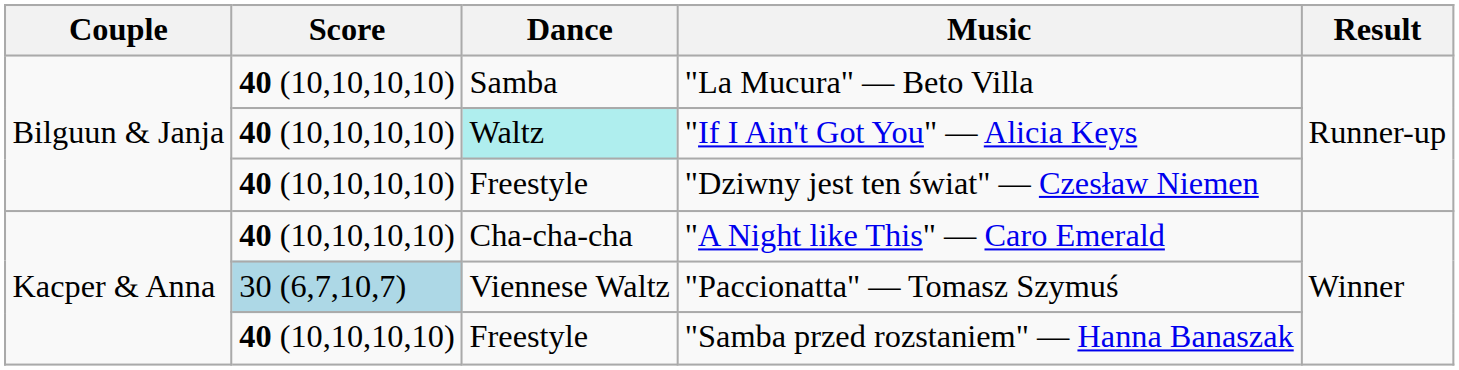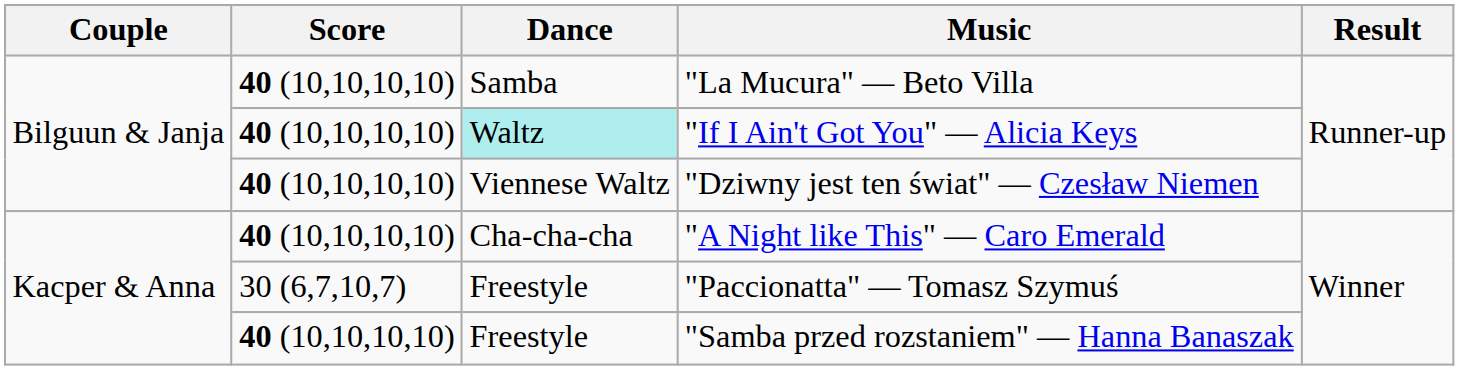"Dziwny jest ten świat" — Czesław Niemen | Dance: Freestyle -> Viennese Waltz
"Paccionatta" — Tomasz Szymuś | Score: lightblue background -> no background
"Paccionatta" — Tomasz Szymuś | Dance: Viennese Waltz -> Freestyle
